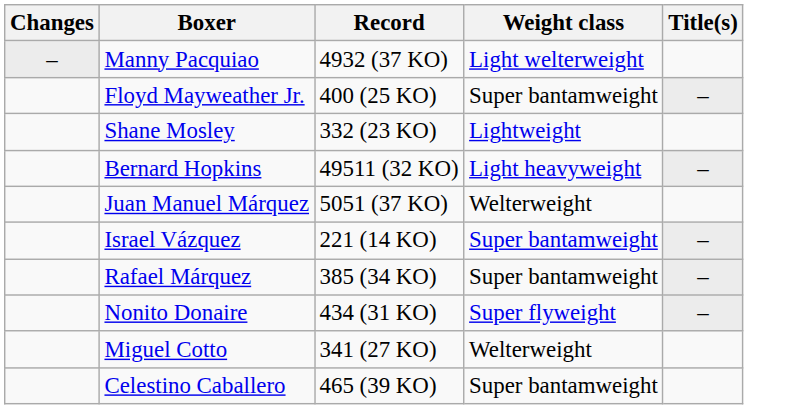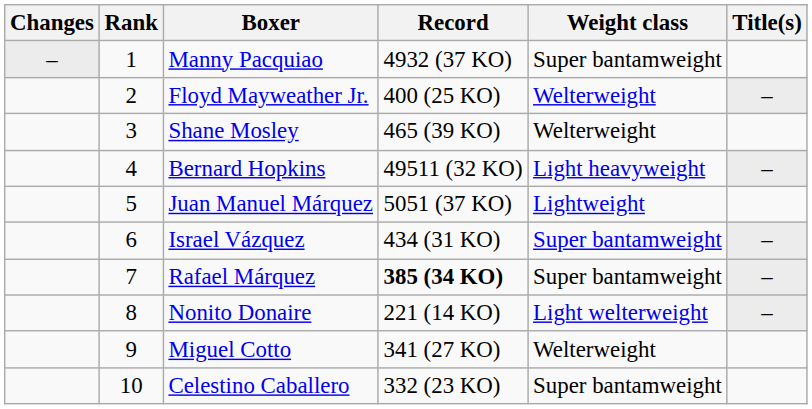+ column: Rank | 1 | 2 | 3 | 4 | 5 | 6 | 7 | 8 | 9 | 10
Manny Pacquiao | Weight class: Light welterweight -> Super bantamweight
Floyd Mayweather Jr. | Weight class: Super bantamweight -> Welterweight
Shane Mosley | Record: 332 (23 KO) -> 465 (39 KO)
Shane Mosley | Weight class: Lightweight -> Welterweight
Juan Manuel Márquez | Weight class: Welterweight -> Lightweight
Israel Vázquez | Record: 221 (14 KO) -> 434 (31 KO)
Rafael Márquez | Record: normal -> bold
Nonito Donaire | Record: 434 (31 KO) -> 221 (14 KO)
Nonito Donaire | Weight class: Super flyweight -> Light welterweight
Celestino Caballero | Record: 465 (39 KO) -> 332 (23 KO)
